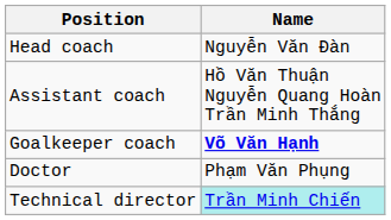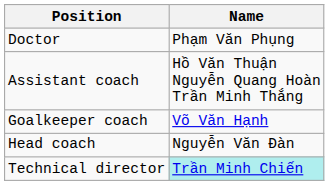rows swapped: Head coach <-> Doctor
Goalkeeper coach | Name: bold -> normal
